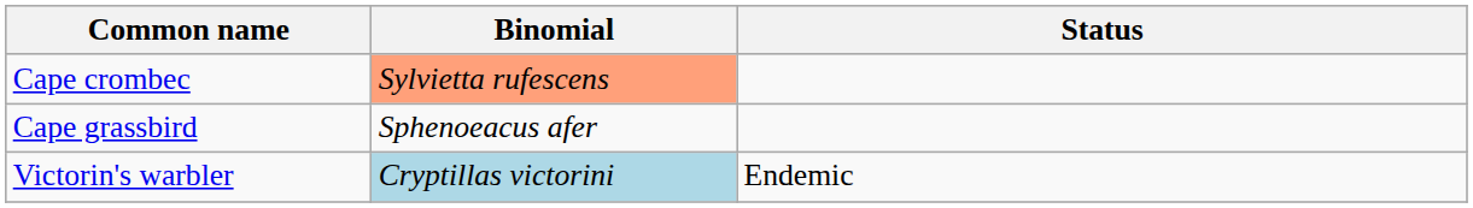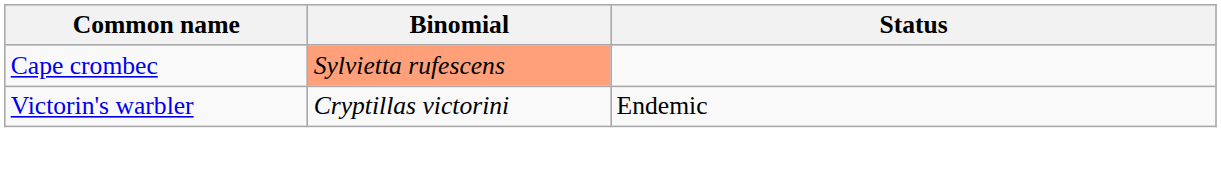- row: Cape grassbird | Sphenoeacus afer
Victorin's warbler | Binomial: lightblue background -> no background
